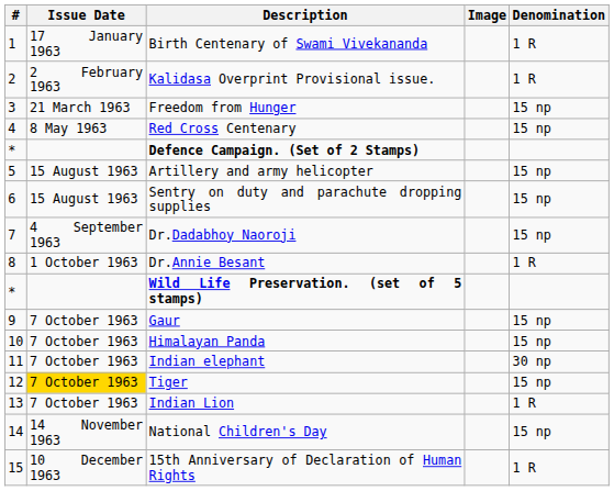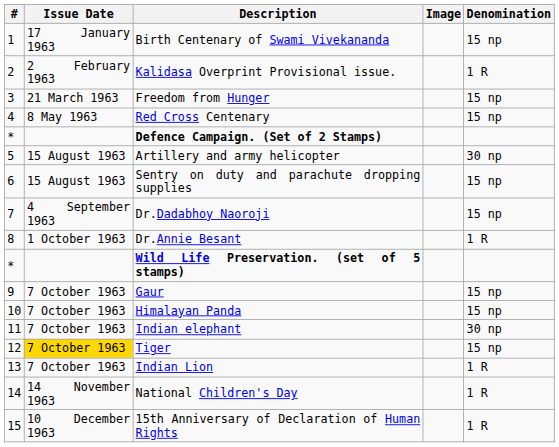Birth Centenary of Swami Vivekananda | Denomination: 1 R -> 15 np
Artillery and army helicopter | Denomination: 15 np -> 30 np
National Children's Day | Denomination: 15 np -> 1 R
